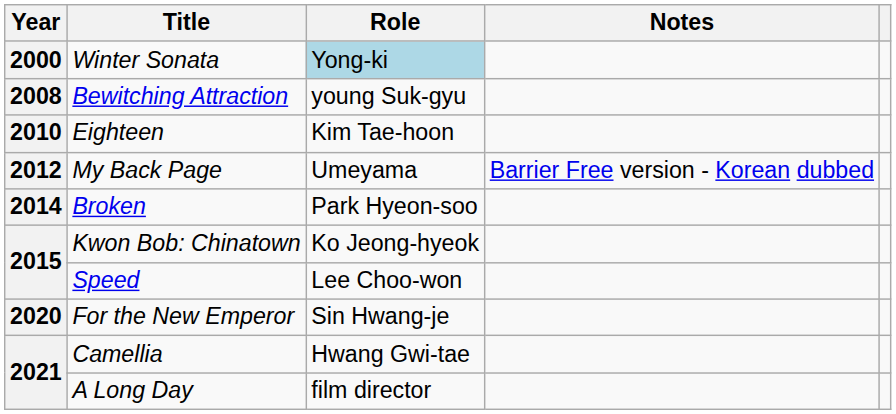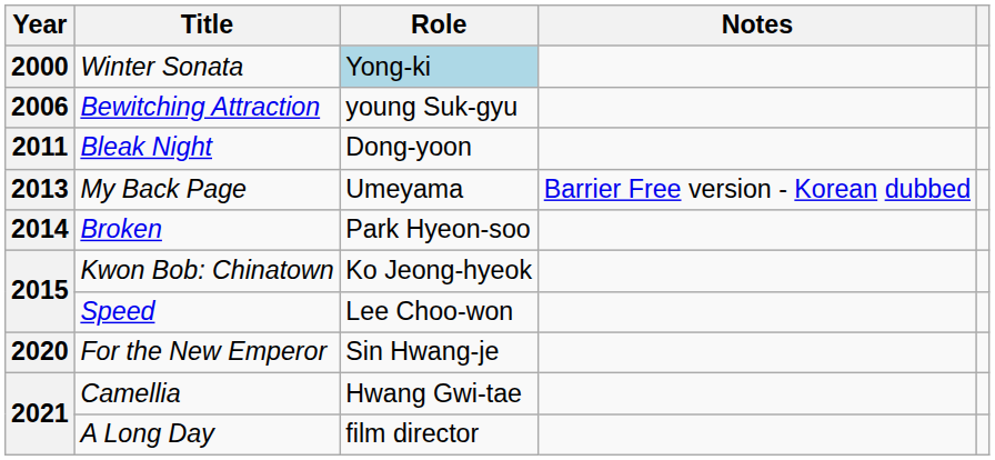Bewitching Attraction | Year: 2008 -> 2006
- row: 2010 | Eighteen | Kim Tae-hoon
+ row: 2011 | Bleak Night | Dong-yoon
My Back Page | Year: 2012 -> 2013
